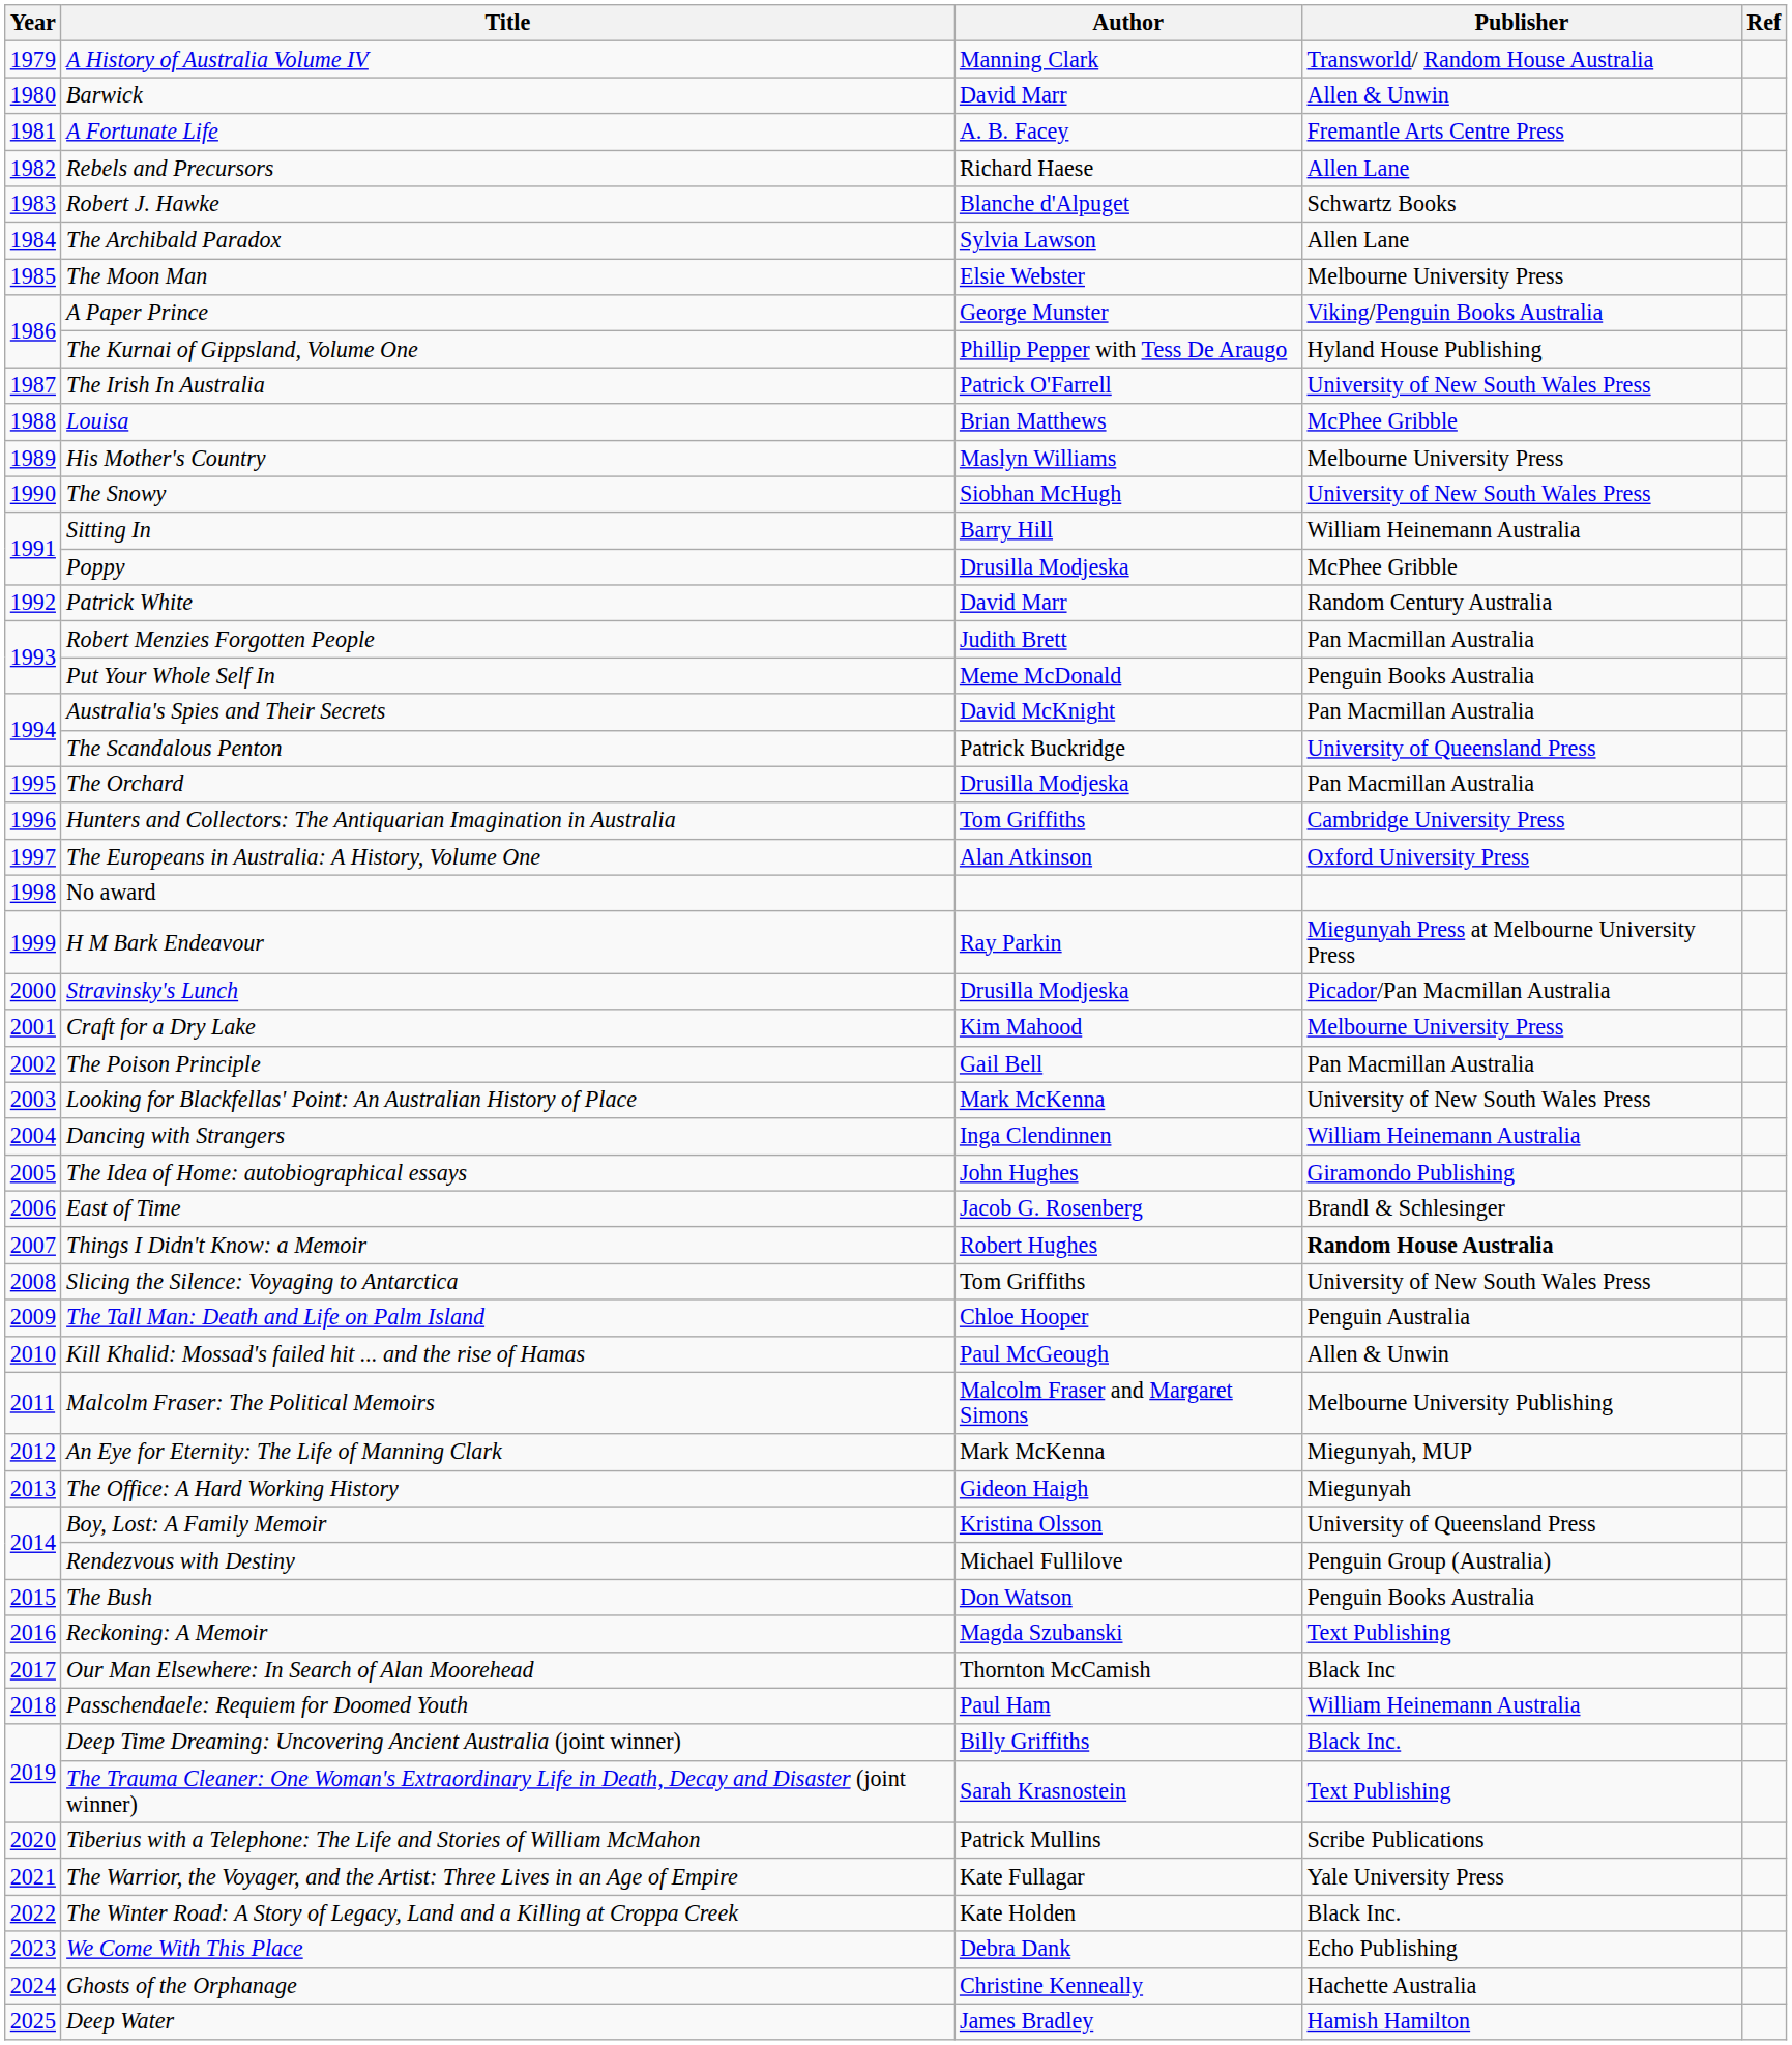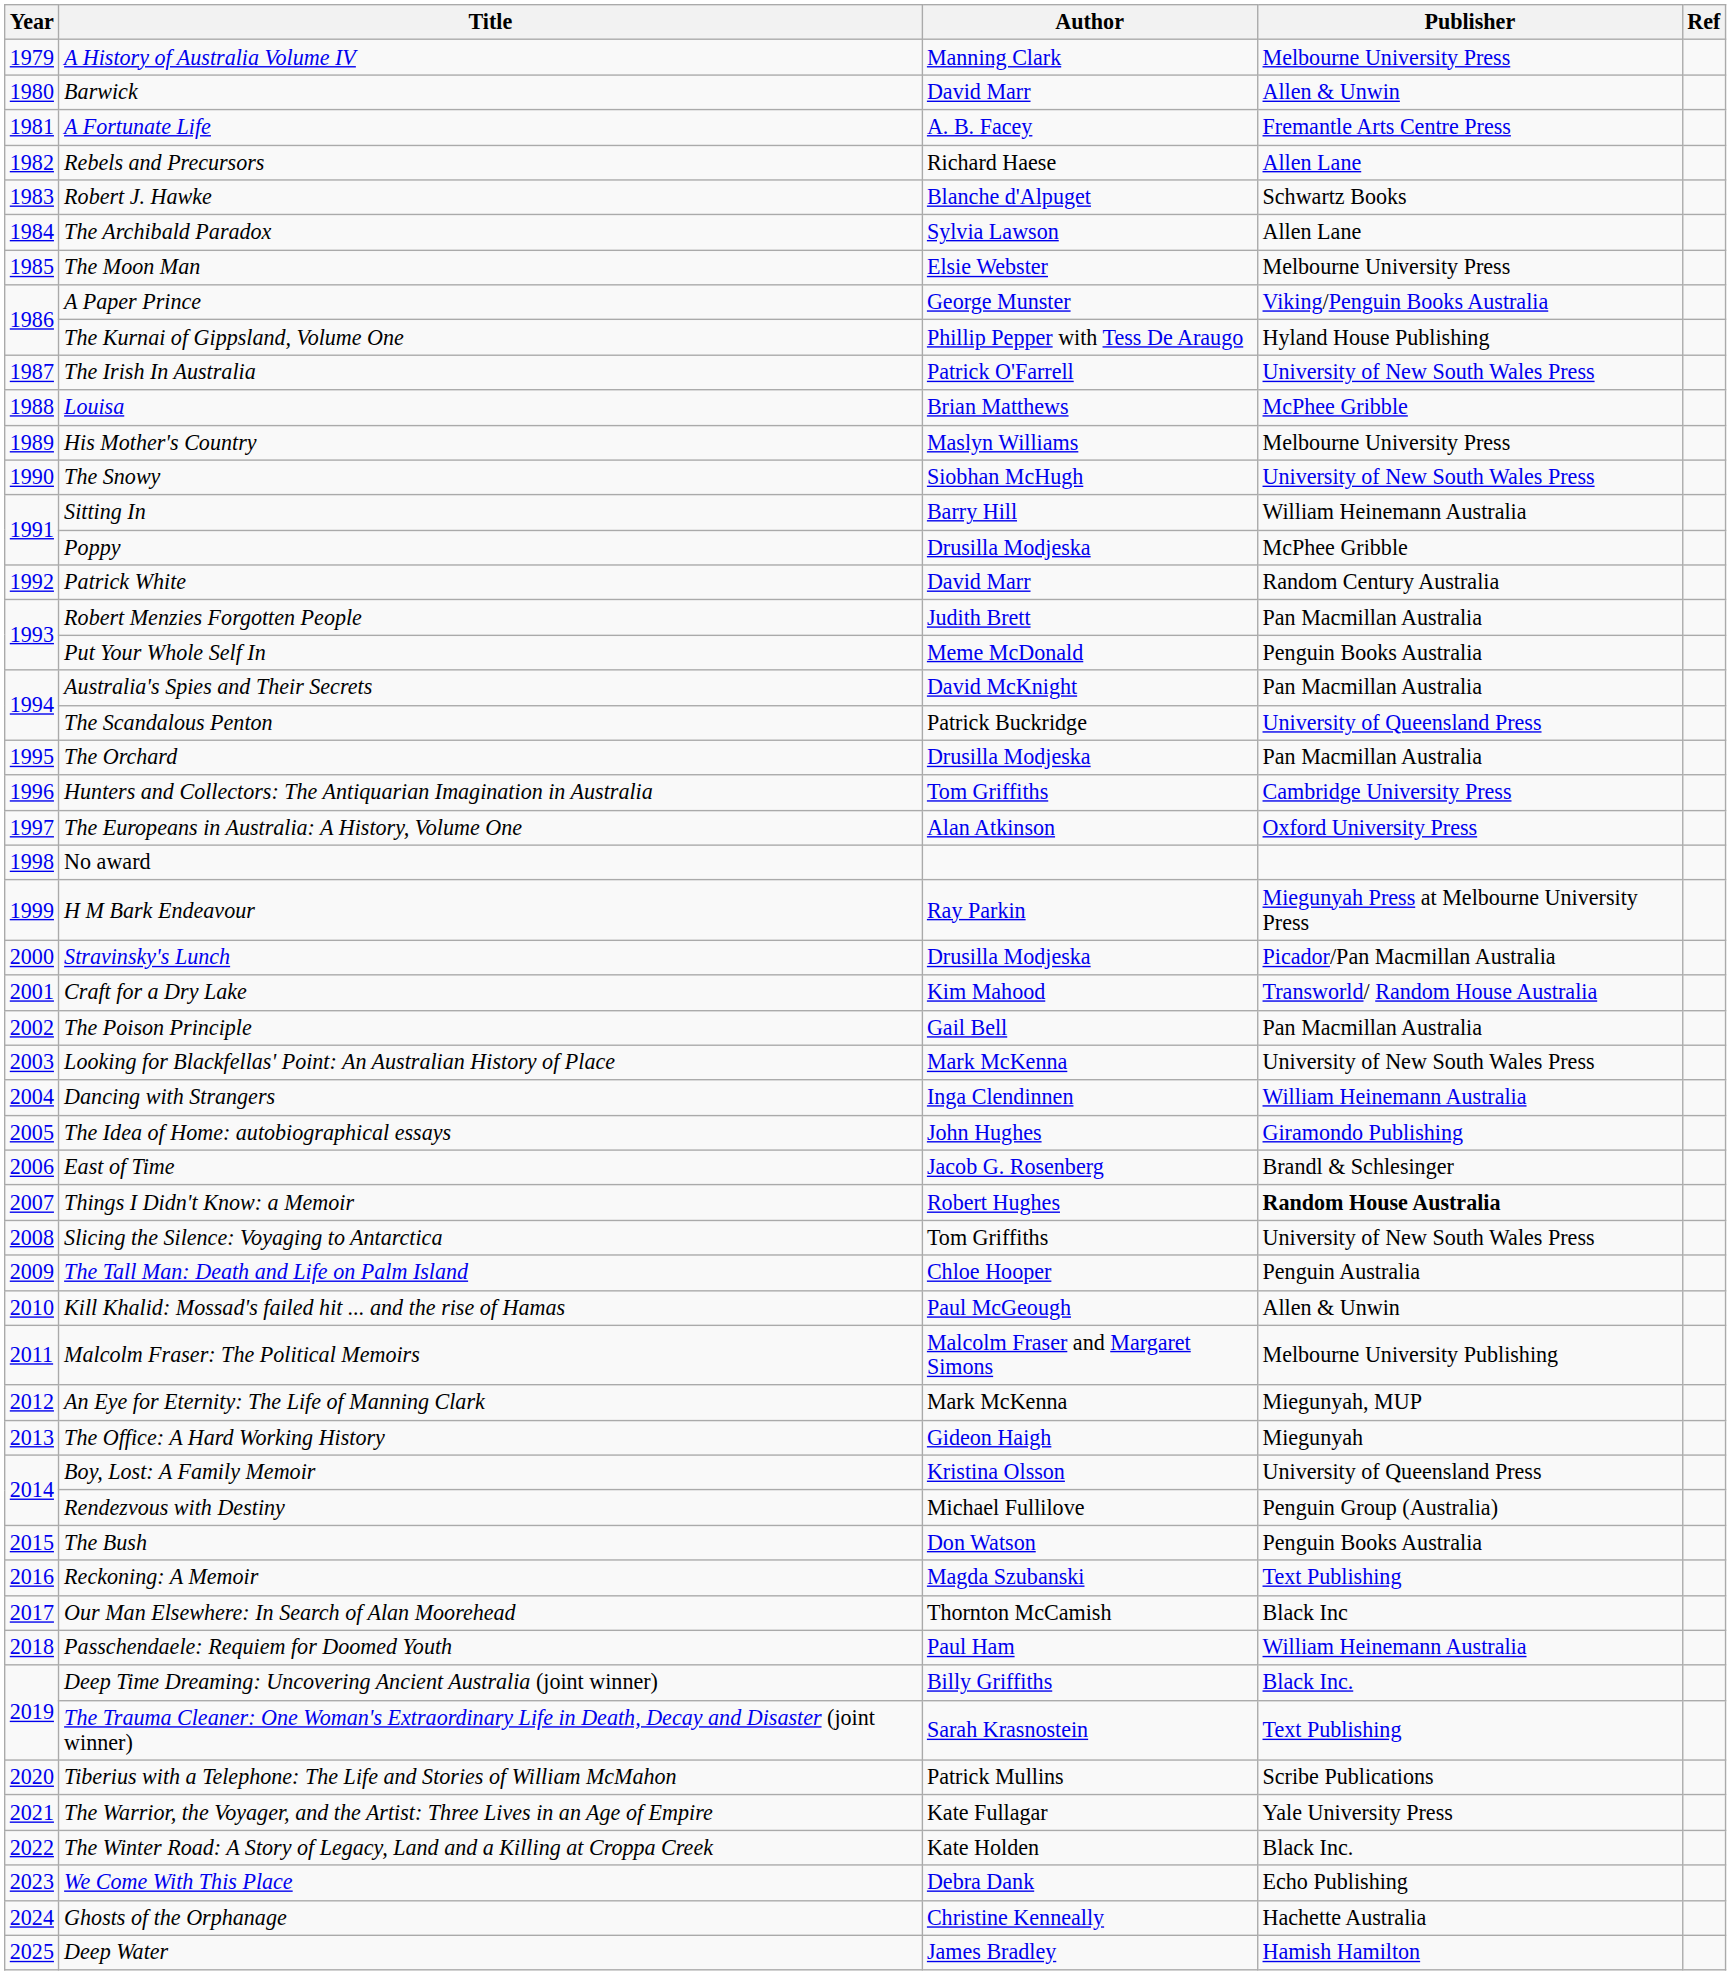A History of Australia Volume IV | Publisher: Transworld/ Random House Australia -> Melbourne University Press
Craft for a Dry Lake | Publisher: Melbourne University Press -> Transworld/ Random House Australia
